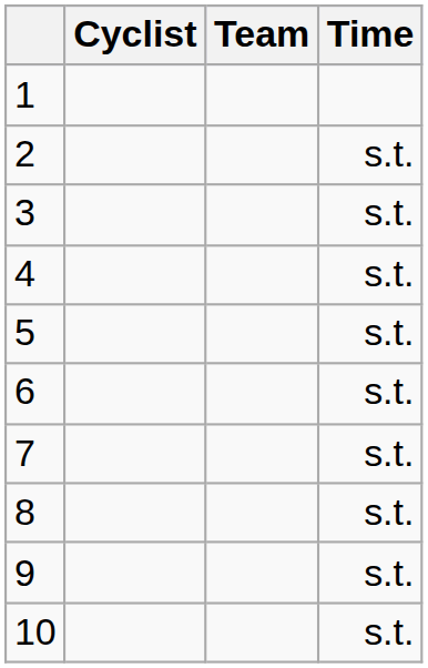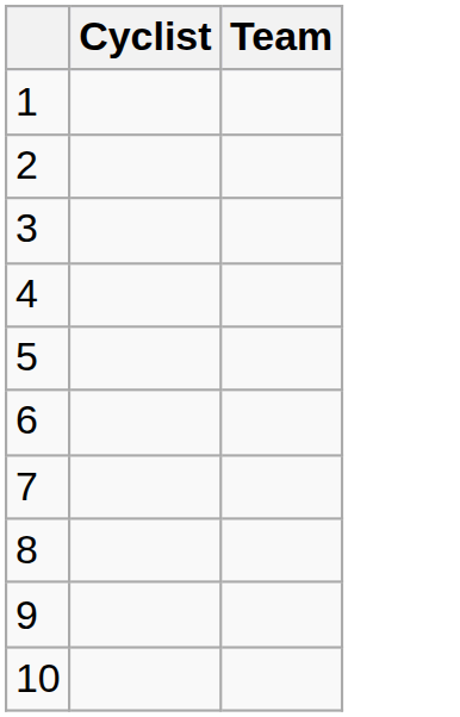- column: Time | s.t. | s.t. | s.t. | s.t. | s.t. | s.t. | s.t. | s.t. | s.t.
